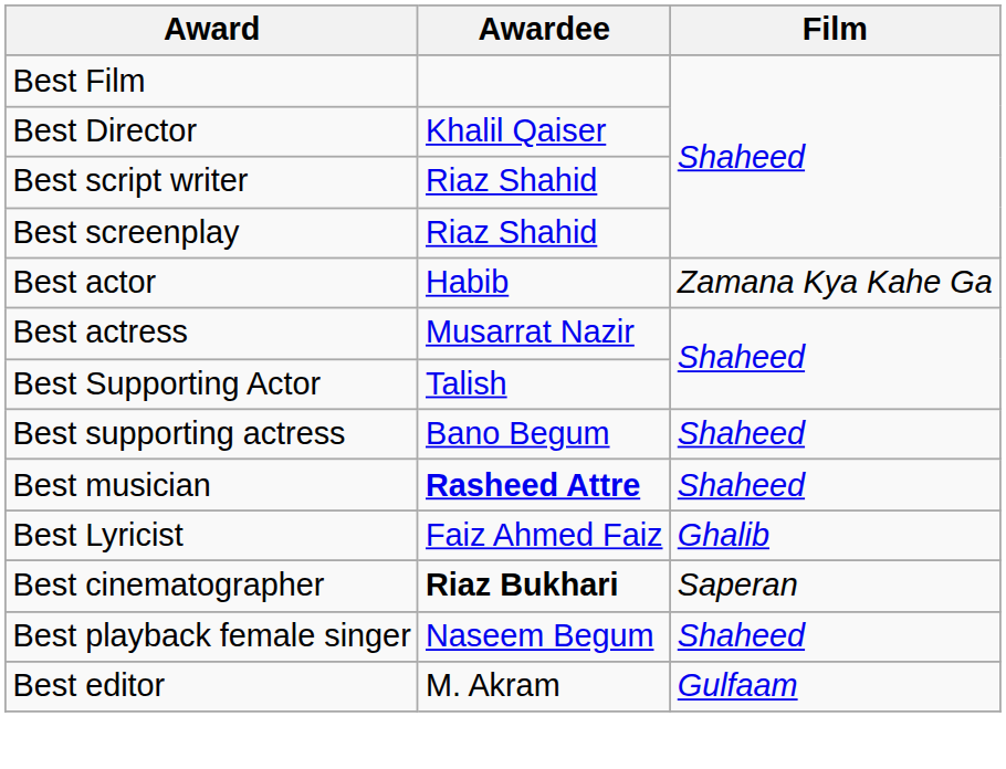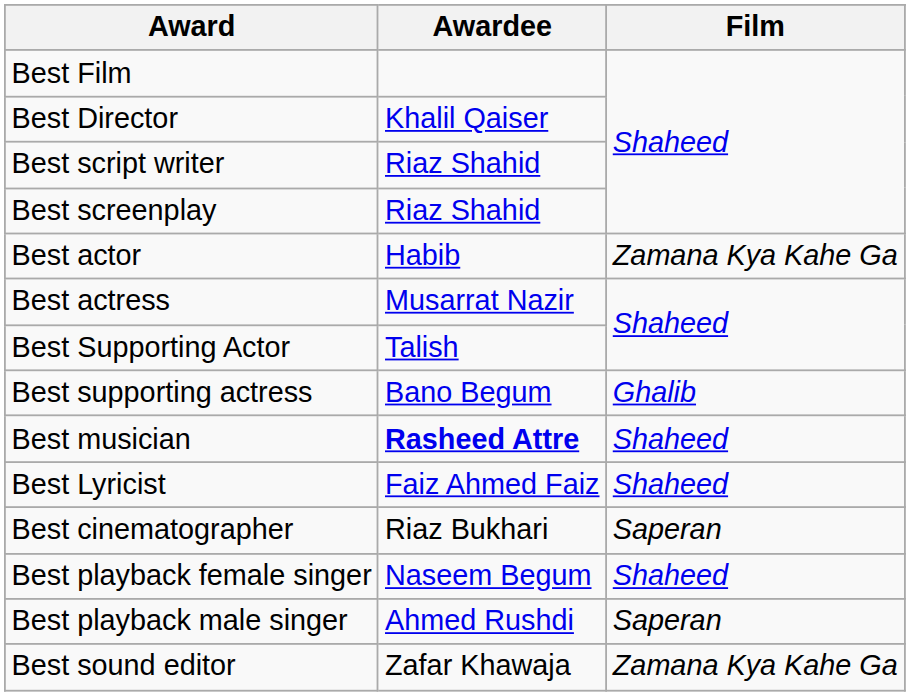Best supporting actress | Film: Shaheed -> Ghalib
Best Lyricist | Film: Ghalib -> Shaheed
Best cinematographer | Awardee: bold -> normal
+ row: Best playback male singer | Ahmed Rushdi | Saperan
- row: Best editor | M. Akram | Gulfaam
+ row: Best sound editor | Zafar Khawaja | Zamana Kya Kahe Ga
